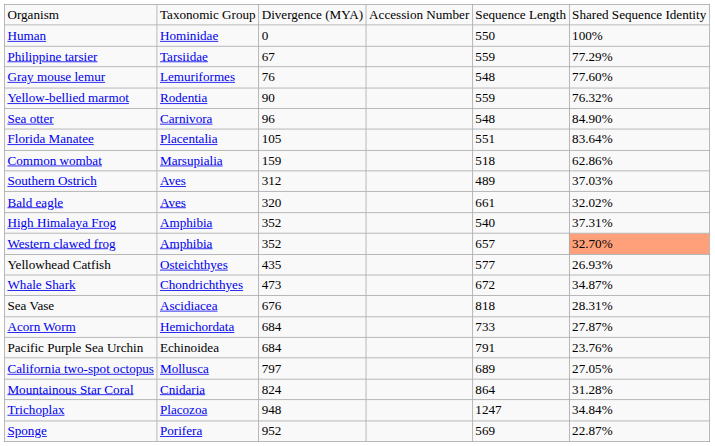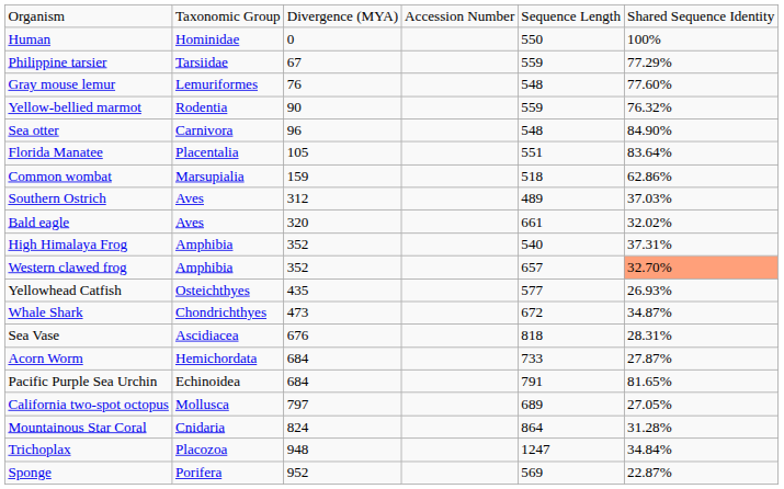Pacific Purple Sea Urchin | column 6: 23.76% -> 81.65%
